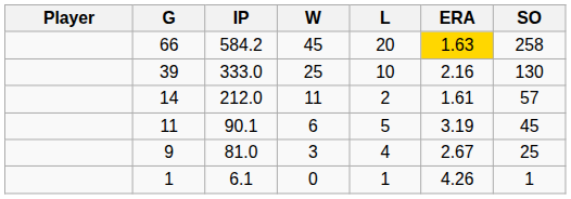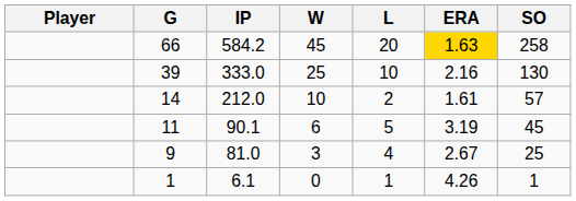14 | W: 11 -> 10
